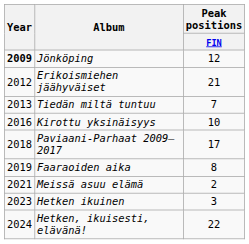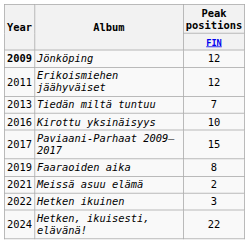Erikoismiehen jäähyväiset | Year: 2012 -> 2011
Erikoismiehen jäähyväiset | Peak positions / FIN: 21 -> 12
Paviaani-Parhaat 2009–2017 | Year: 2018 -> 2017
Paviaani-Parhaat 2009–2017 | Peak positions / FIN: 17 -> 15
Hetken ikuinen | Year: 2023 -> 2022
